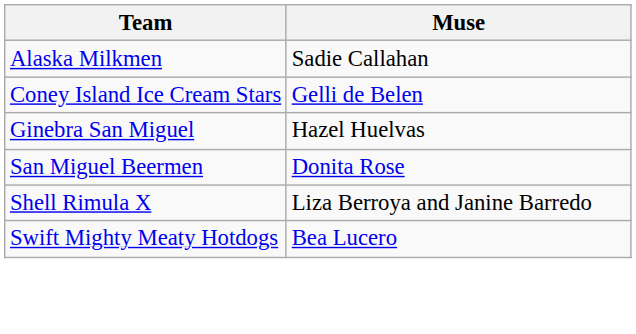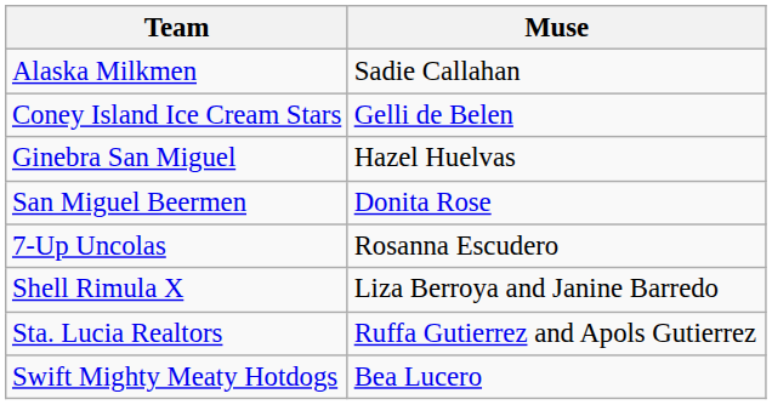+ row: 7-Up Uncolas | Rosanna Escudero
+ row: Sta. Lucia Realtors | Ruffa Gutierrez and Apols Gutierrez
